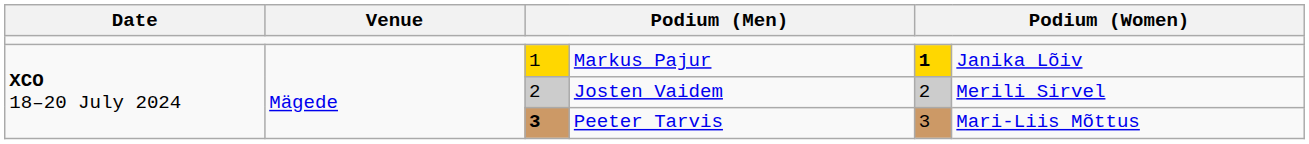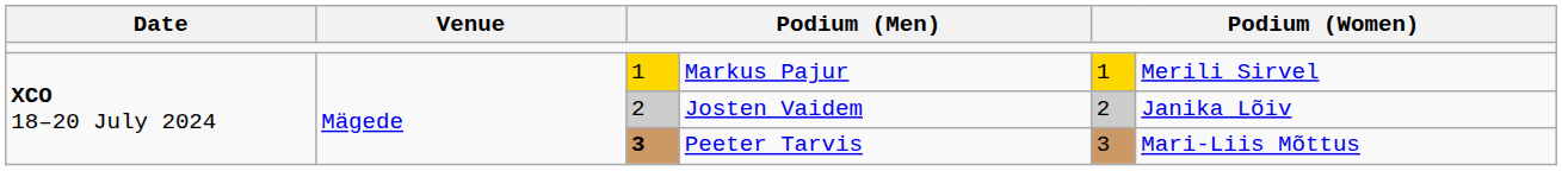Markus Pajur | column 5: bold -> normal
Markus Pajur | column 6: Janika Lõiv -> Merili Sirvel
Josten Vaidem | column 6: Merili Sirvel -> Janika Lõiv
